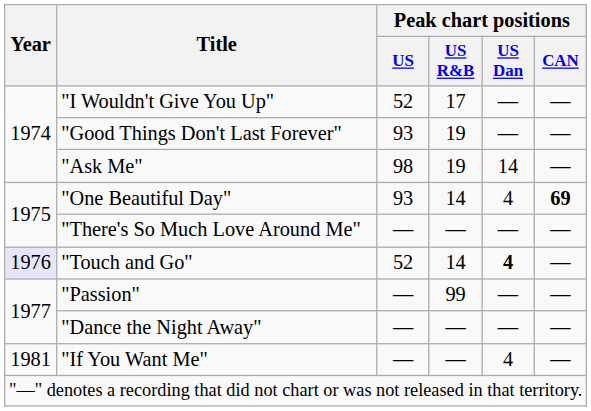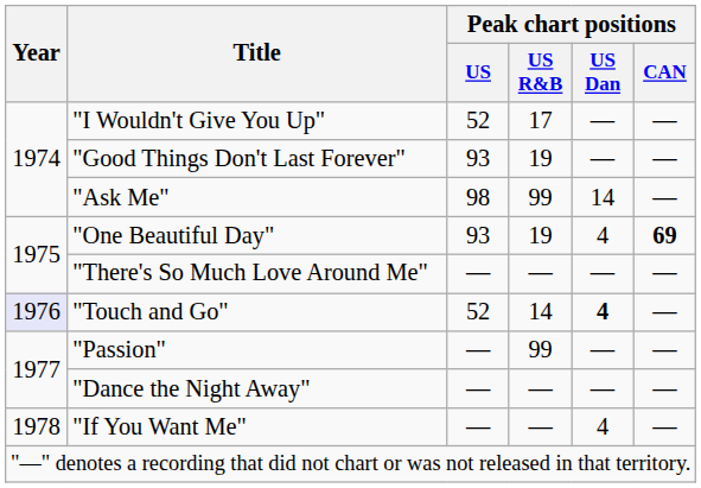"Ask Me" | Peak chart positions / US R&B: 19 -> 99
"One Beautiful Day" | Peak chart positions / US R&B: 14 -> 19
"If You Want Me" | Year: 1981 -> 1978
